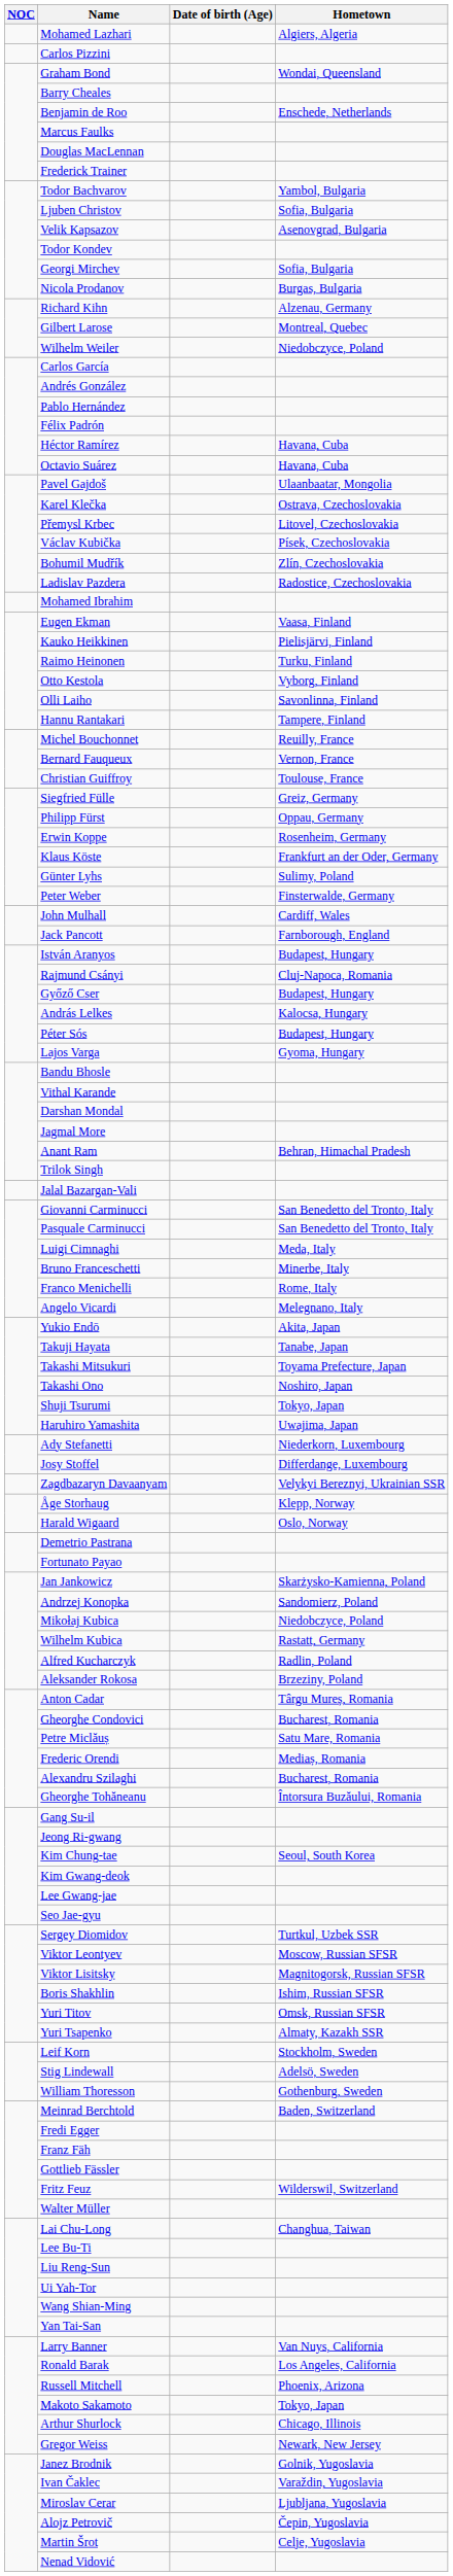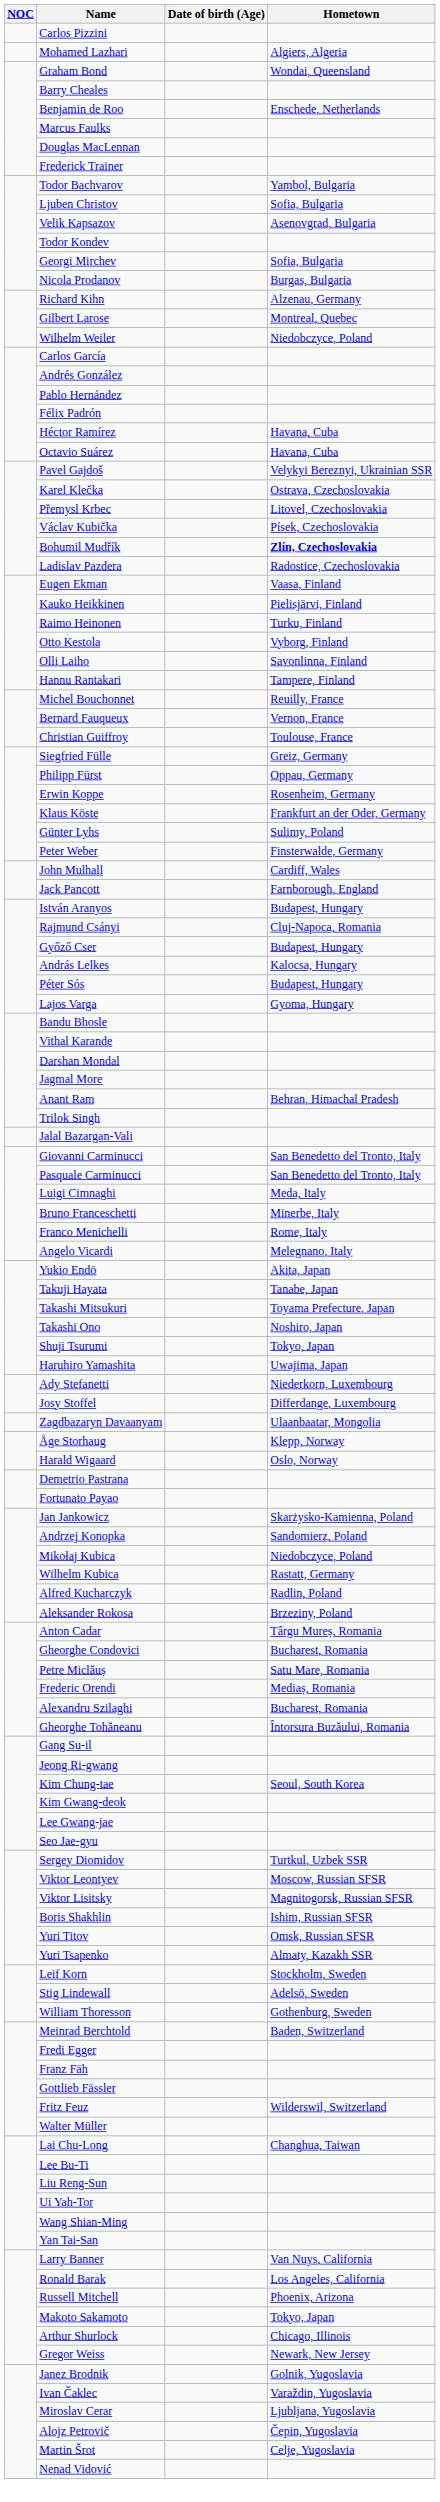rows swapped: Mohamed Lazhari <-> Carlos Pizzini
Pavel Gajdoš | Hometown: Ulaanbaatar, Mongolia -> Velykyi Bereznyi, Ukrainian SSR
Bohumil Mudřík | Hometown: normal -> bold
- row: Mohamed Ibrahim
Zagdbazaryn Davaanyam | Hometown: Velykyi Bereznyi, Ukrainian SSR -> Ulaanbaatar, Mongolia
